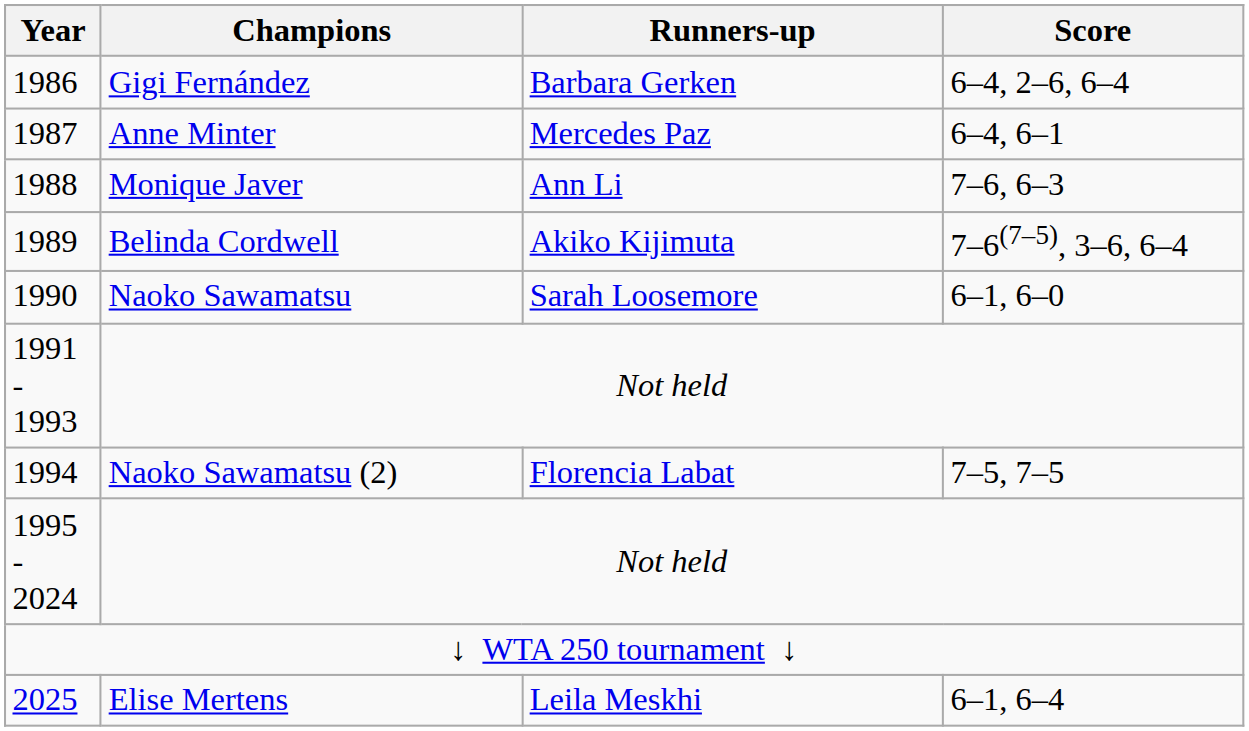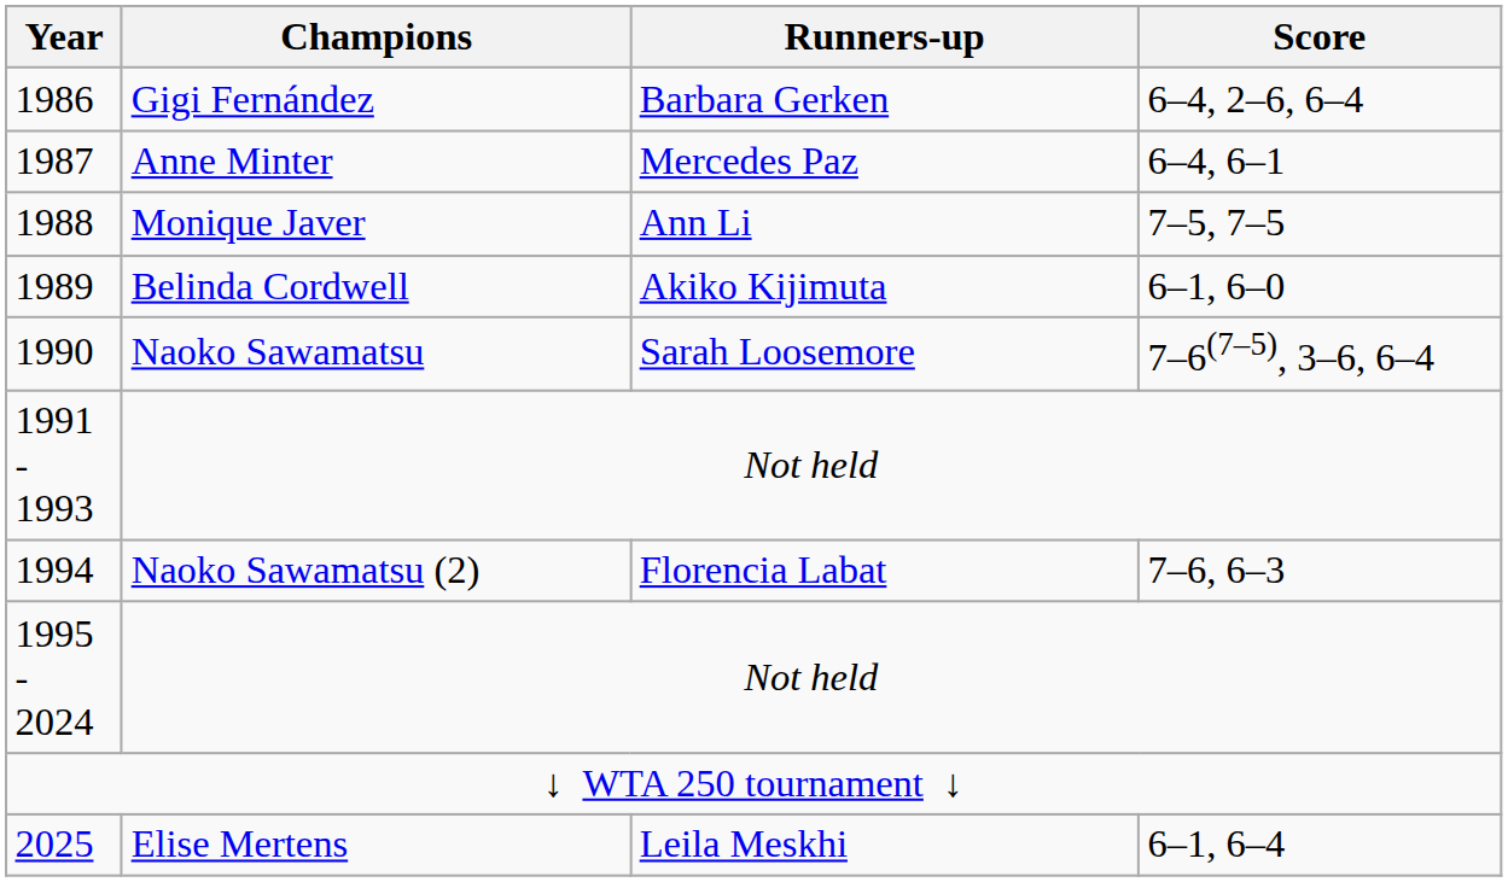Monique Javer | Score: 7–6, 6–3 -> 7–5, 7–5
Belinda Cordwell | Score: 7–6(7–5), 3–6, 6–4 -> 6–1, 6–0
Naoko Sawamatsu | Score: 6–1, 6–0 -> 7–6(7–5), 3–6, 6–4
Naoko Sawamatsu (2) | Score: 7–5, 7–5 -> 7–6, 6–3
